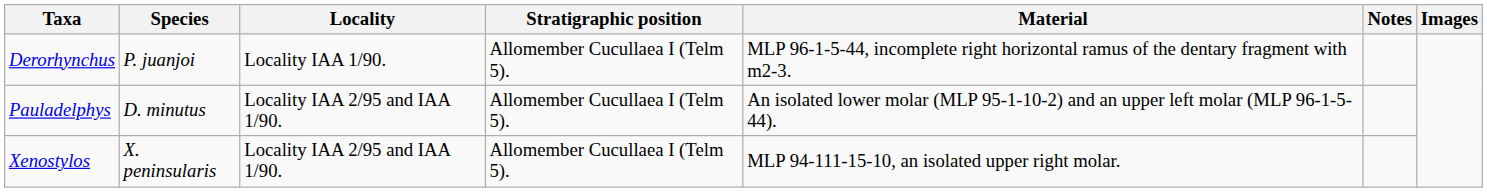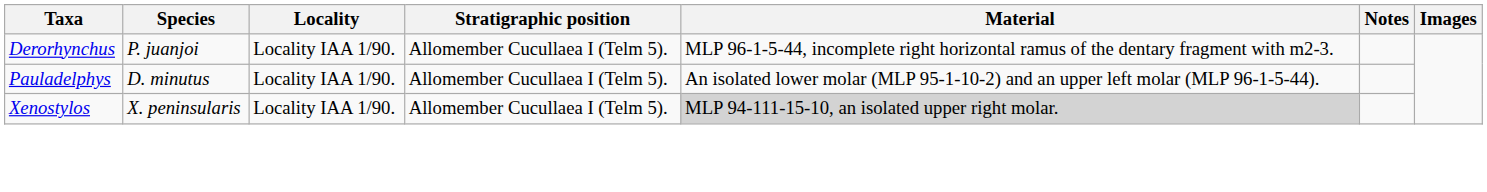Pauladelphys | Locality: Locality IAA 2/95 and IAA 1/90. -> Locality IAA 1/90.
Xenostylos | Locality: Locality IAA 2/95 and IAA 1/90. -> Locality IAA 1/90.
Xenostylos | Material: no background -> lightgrey background
